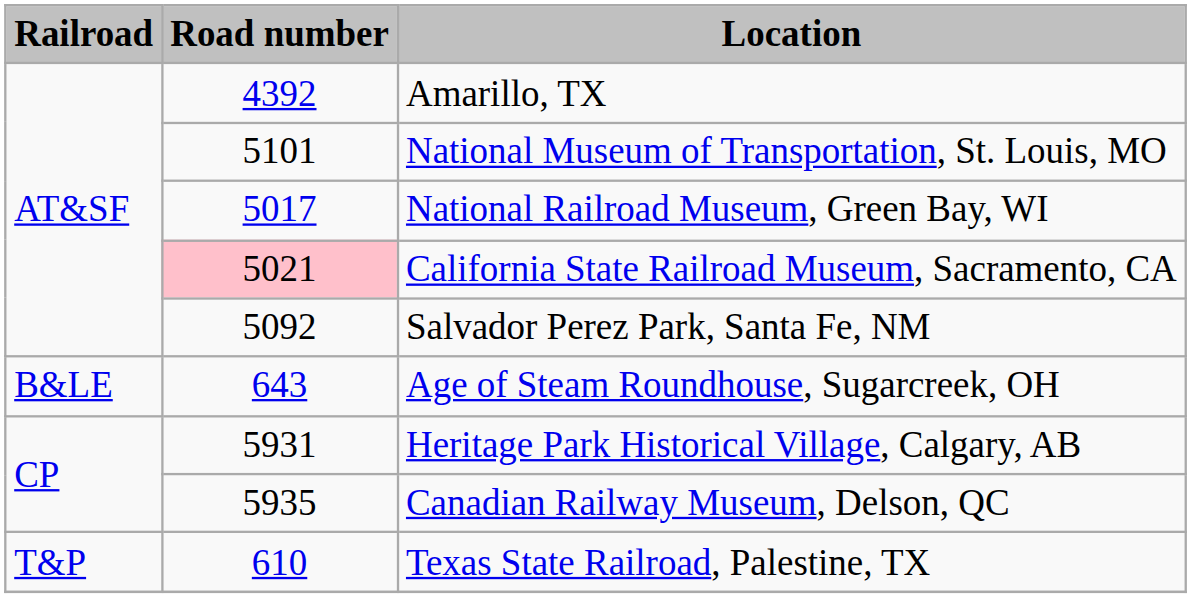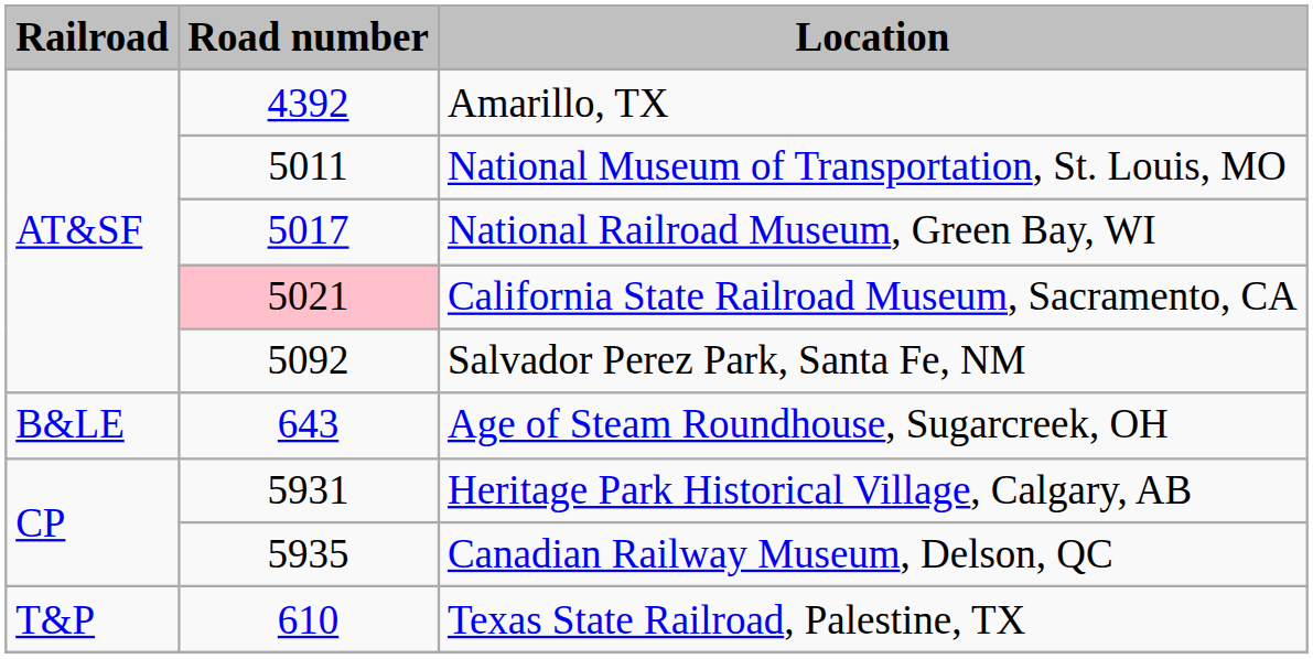National Museum of Transportation, St. Louis, MO | Road number: 5101 -> 5011
